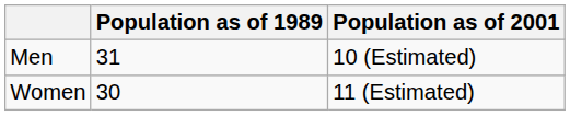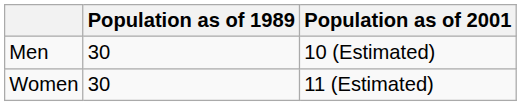Men | Population as of 1989: 31 -> 30
